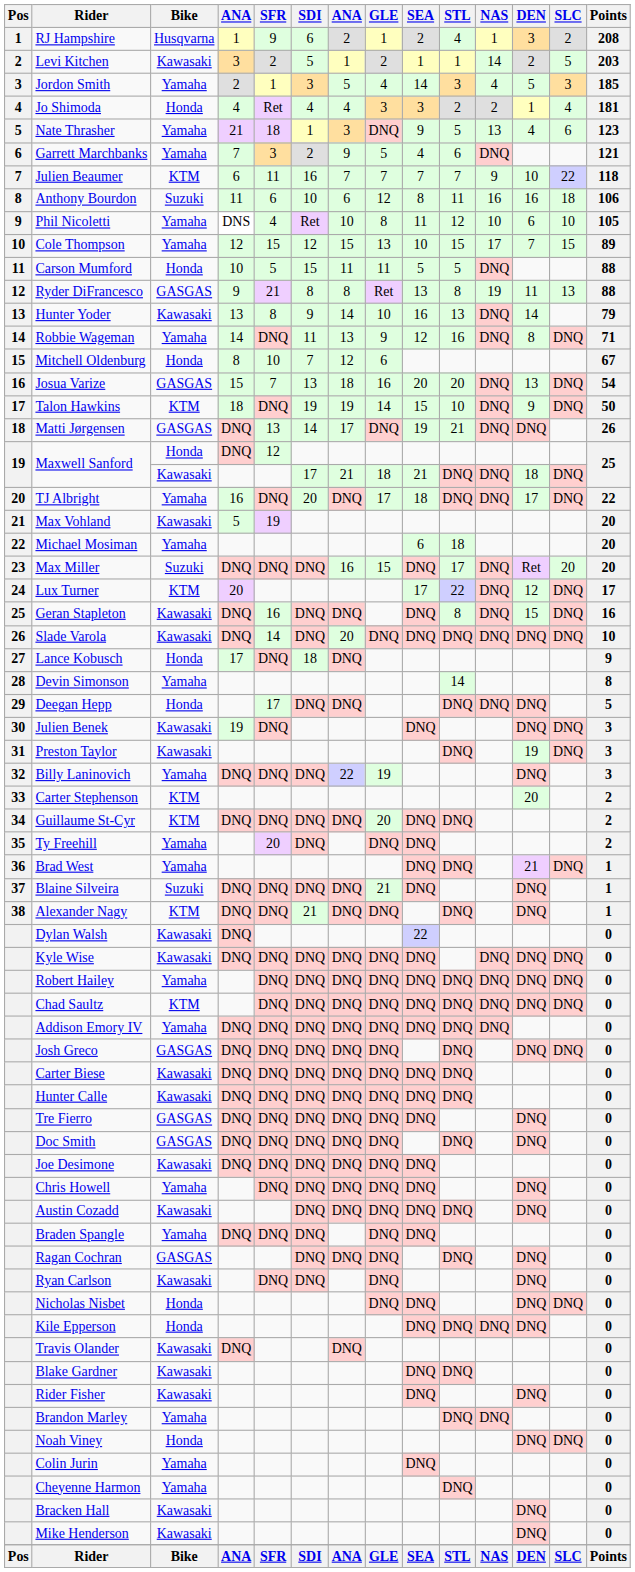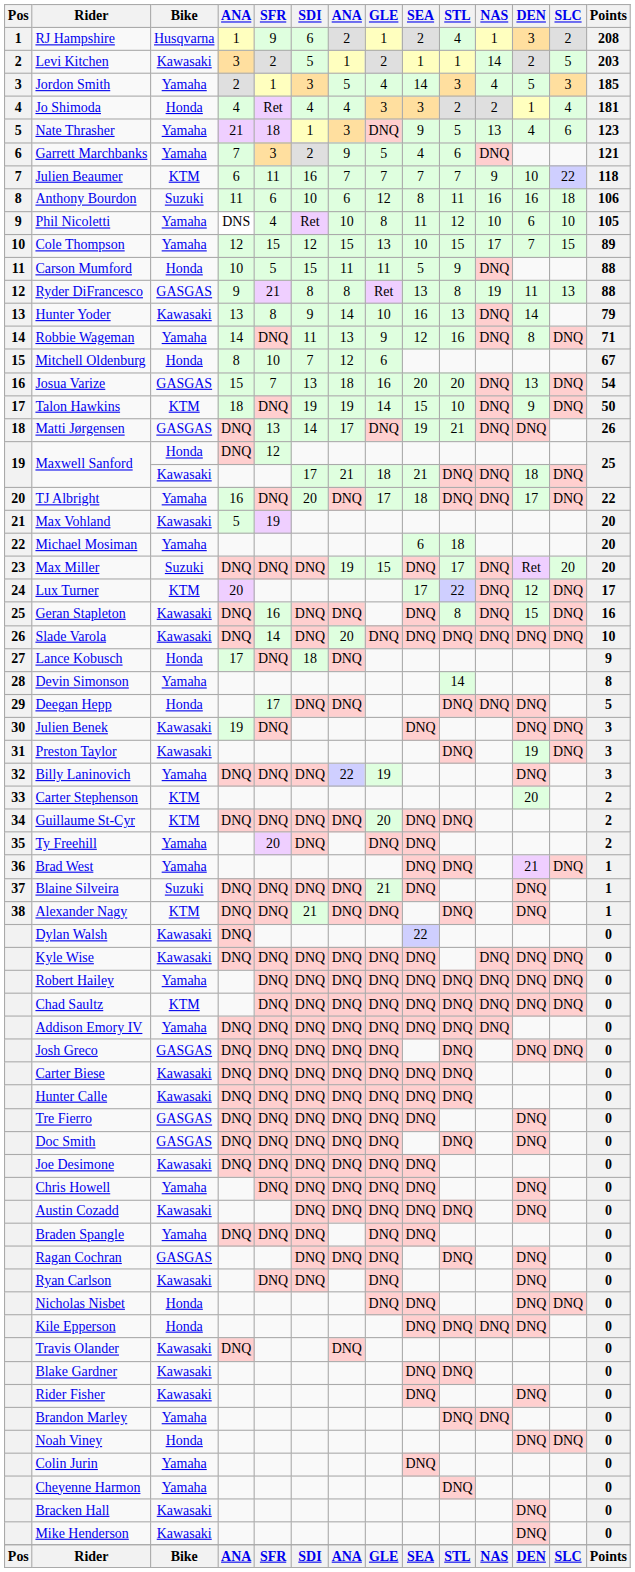Carson Mumford | STL: 5 -> 9
Max Miller | column 7: 16 -> 19
